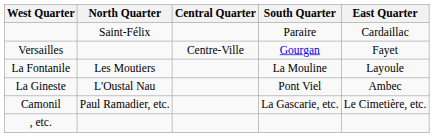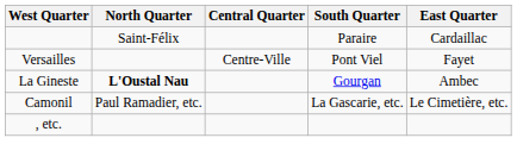Versailles | South Quarter: Gourgan -> Pont Viel
- row: La Fontanile | Les Moutiers | La Mouline | Layoule
La Gineste | North Quarter: normal -> bold
La Gineste | South Quarter: Pont Viel -> Gourgan
